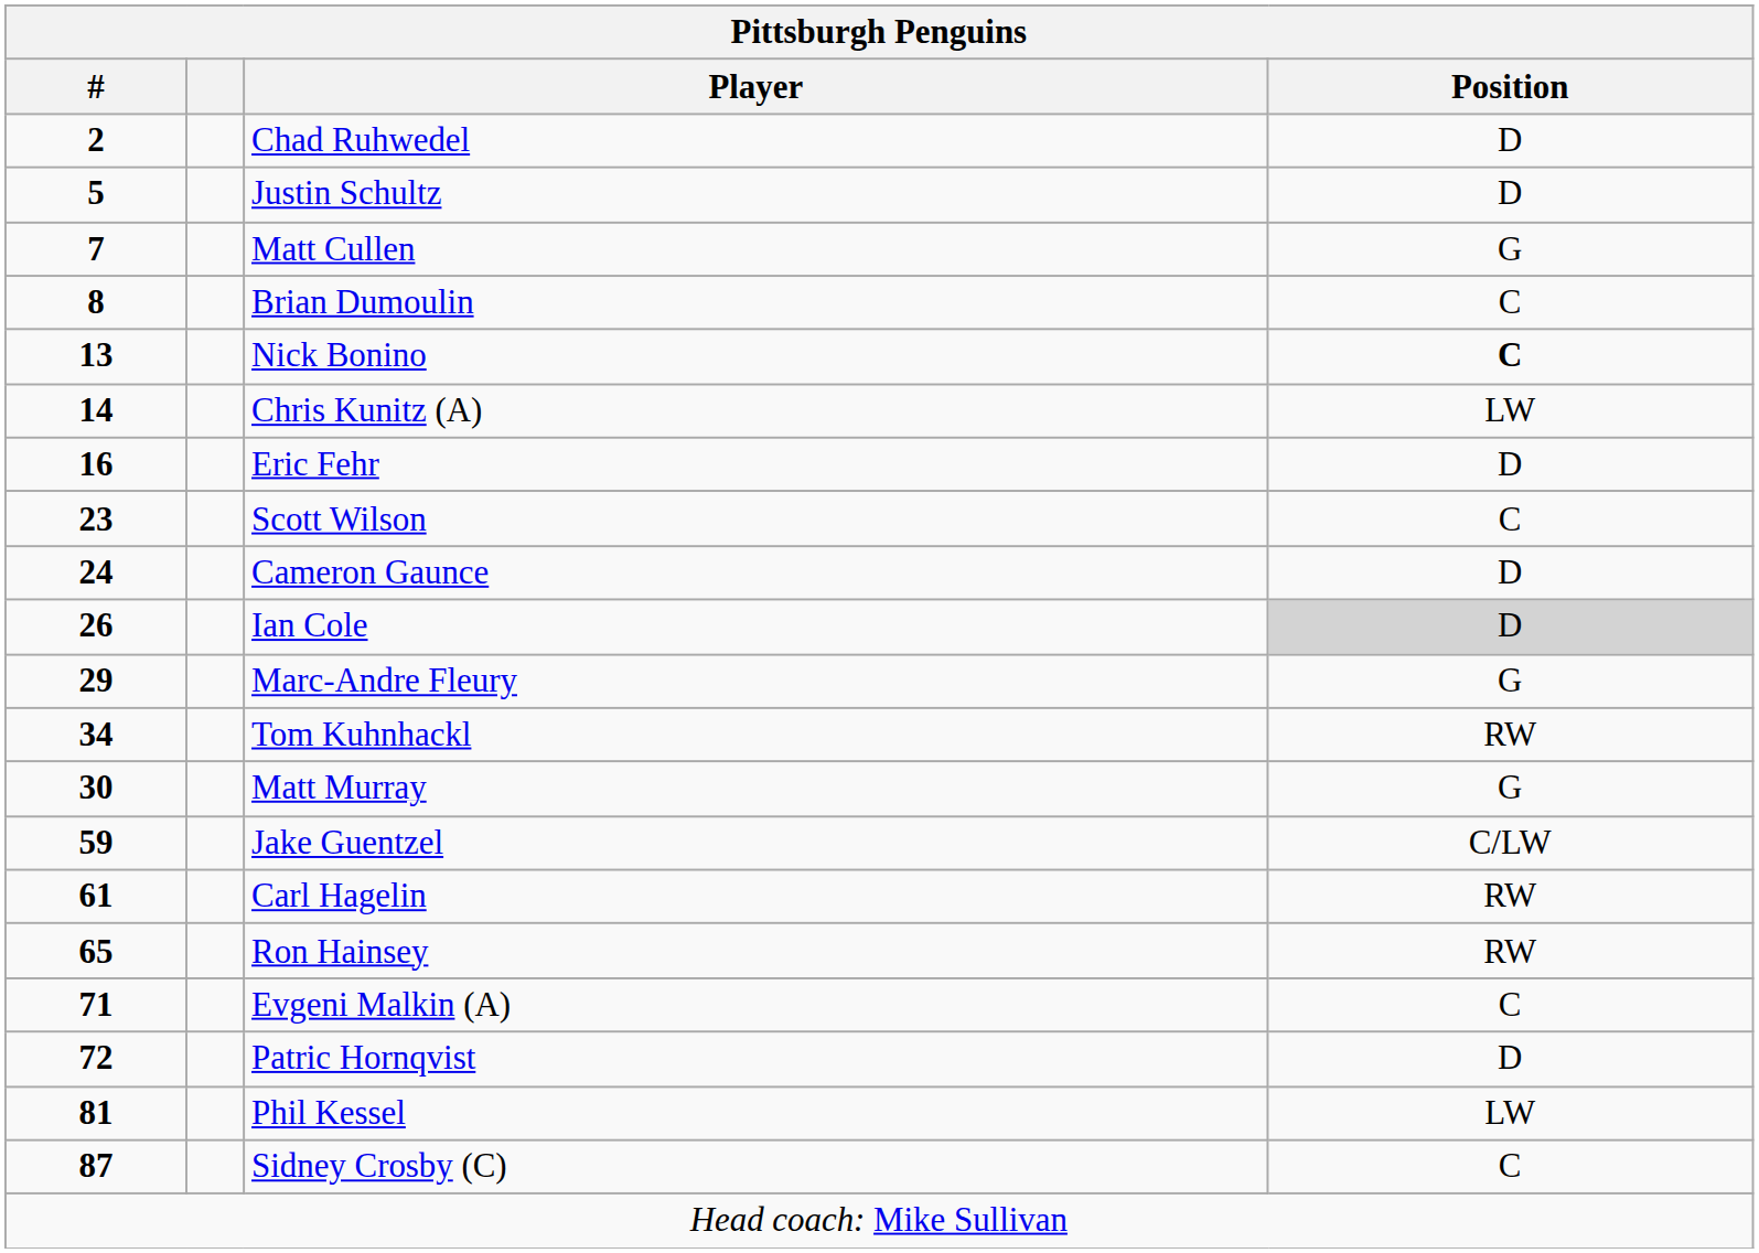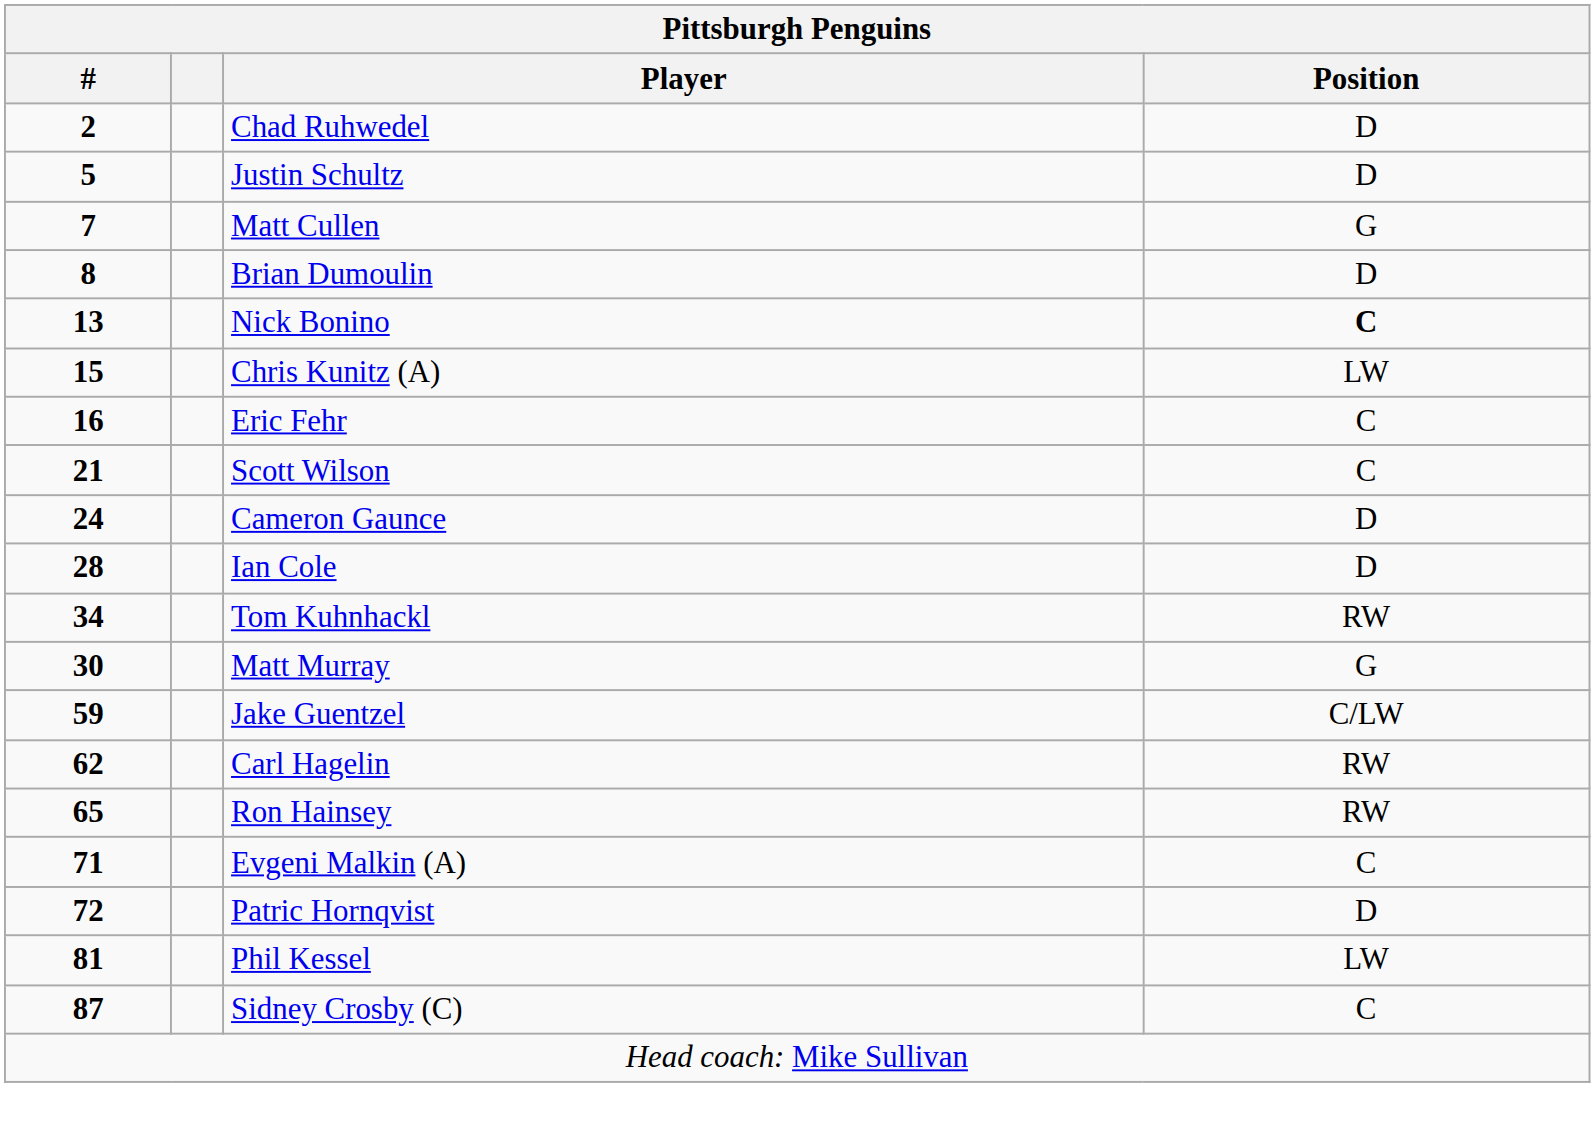Brian Dumoulin | Position: C -> D
Chris Kunitz (A) | #: 14 -> 15
Eric Fehr | Position: D -> C
Scott Wilson | #: 23 -> 21
Ian Cole | #: 26 -> 28
Ian Cole | Position: lightgrey background -> no background
- row: 29 | Marc-Andre Fleury | G
Carl Hagelin | #: 61 -> 62
